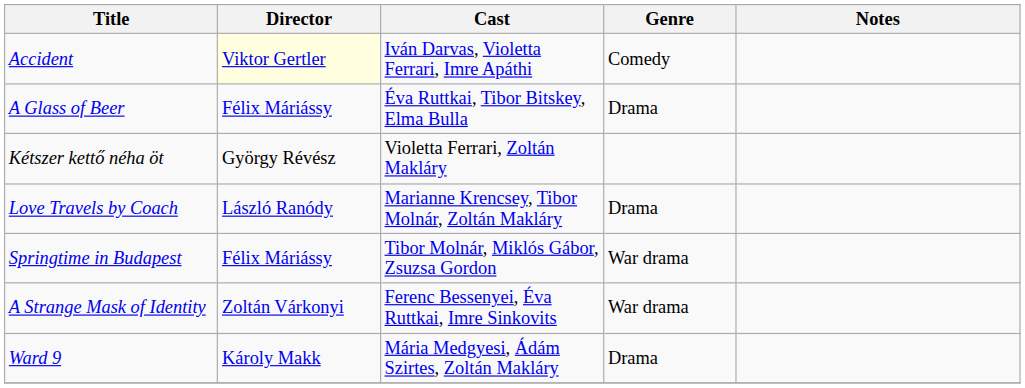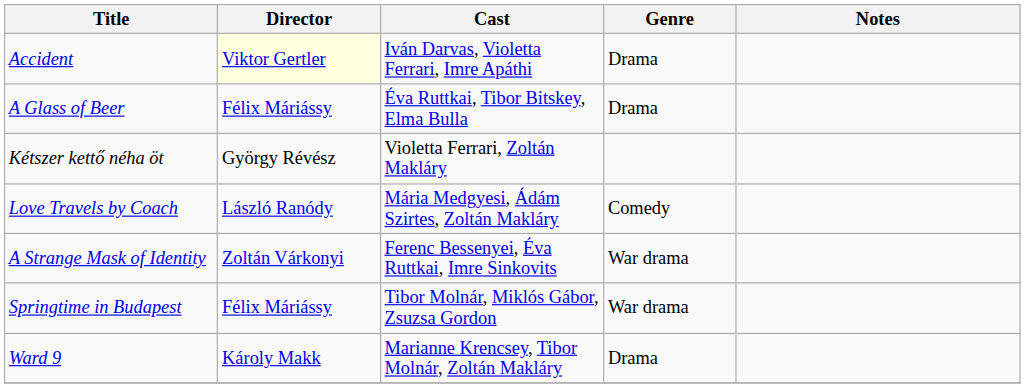Accident | Genre: Comedy -> Drama
Love Travels by Coach | Cast: Marianne Krencsey, Tibor Molnár, Zoltán Makláry -> Mária Medgyesi, Ádám Szirtes, Zoltán Makláry
Love Travels by Coach | Genre: Drama -> Comedy
rows swapped: Springtime in Budapest <-> A Strange Mask of Identity
Ward 9 | Cast: Mária Medgyesi, Ádám Szirtes, Zoltán Makláry -> Marianne Krencsey, Tibor Molnár, Zoltán Makláry
